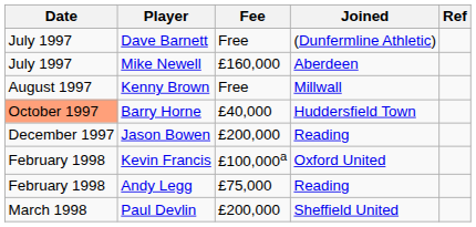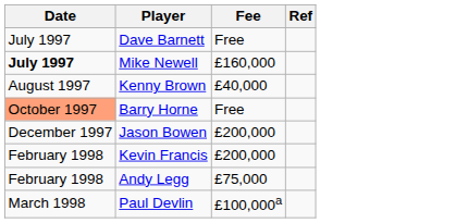- column: Joined | (Dunfermline Athletic) | Aberdeen | Millwall | Huddersfield Town | Reading | Oxford United | Reading | Sheffield United
Mike Newell | Date: normal -> bold
Kenny Brown | Fee: Free -> £40,000
Barry Horne | Fee: £40,000 -> Free
Kevin Francis | Fee: £100,000a -> £200,000
Paul Devlin | Fee: £200,000 -> £100,000a
